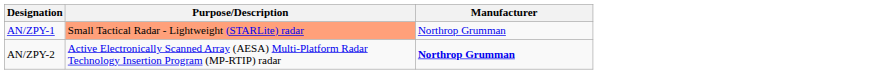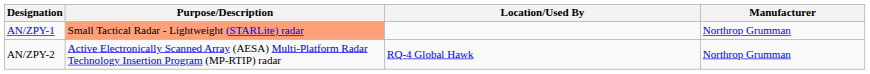+ column: Location/Used By | RQ-4 Global Hawk
AN/ZPY-2 | Manufacturer: bold -> normal
